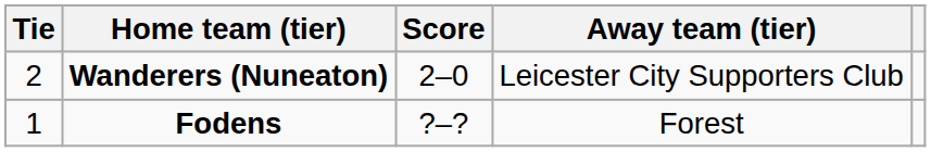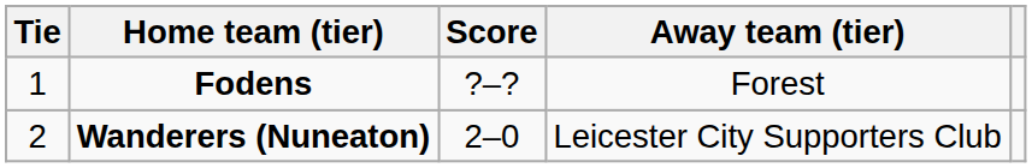rows swapped: Fodens <-> Wanderers (Nuneaton)
